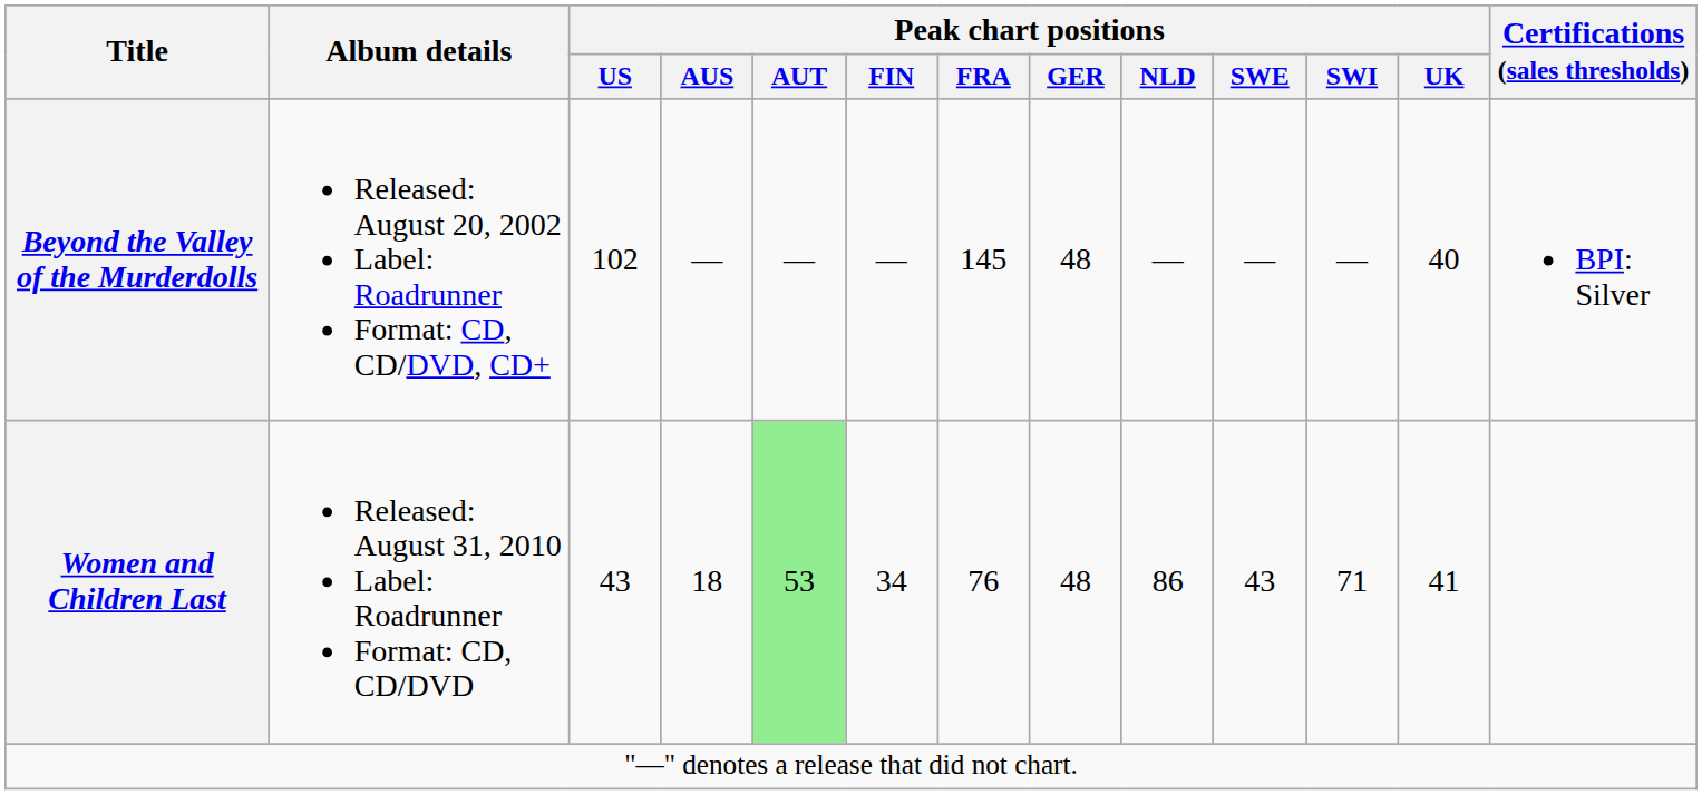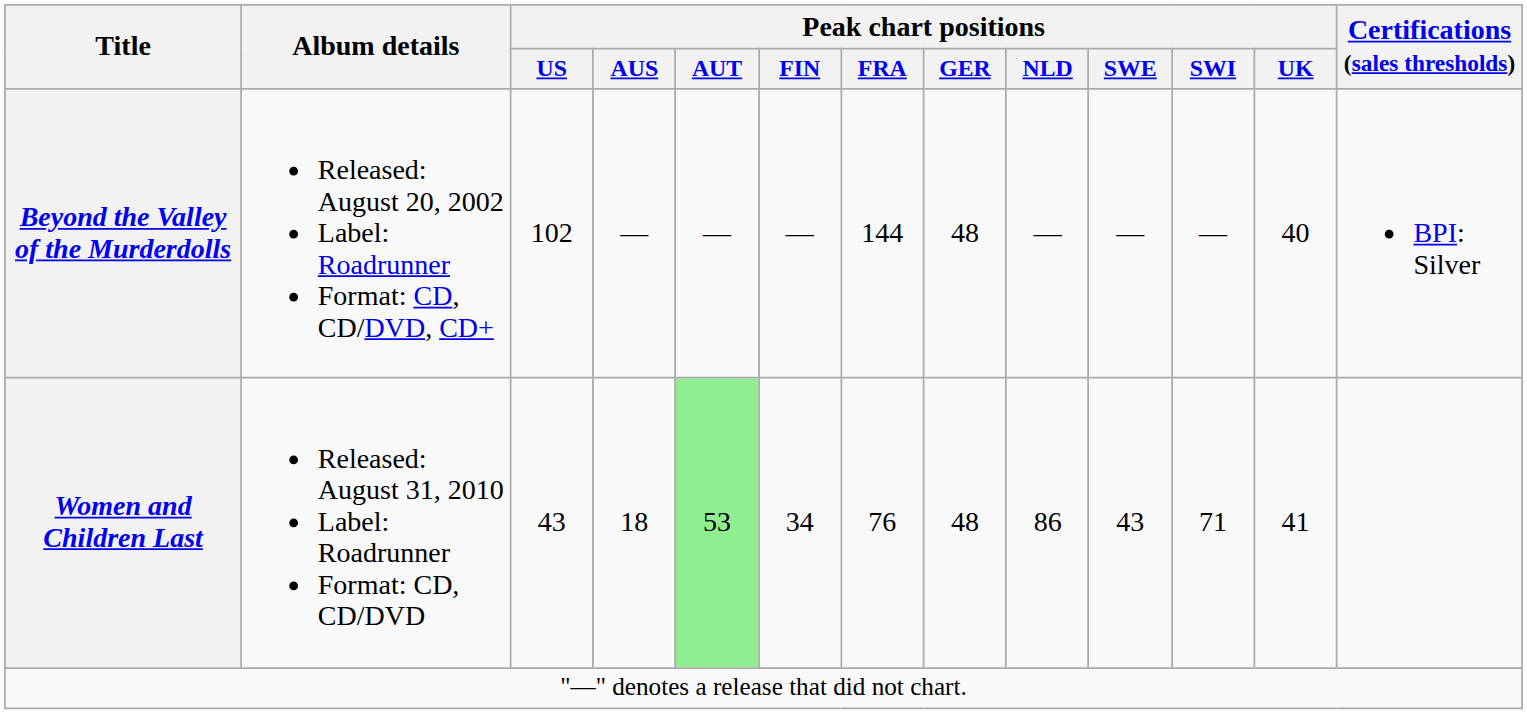Beyond the Valley of the Murderdolls | Peak chart positions / FRA: 145 -> 144
